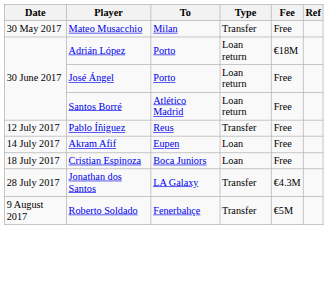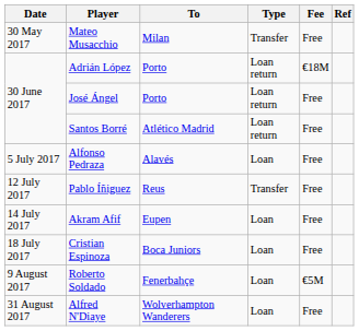+ row: 5 July 2017 | Alfonso Pedraza | Alavés | Loan | Free
- row: 28 July 2017 | Jonathan dos Santos | LA Galaxy | Transfer | €4.3M
Roberto Soldado | Type: Transfer -> Loan
+ row: 31 August 2017 | Alfred N'Diaye | Wolverhampton Wanderers | Loan | Free
